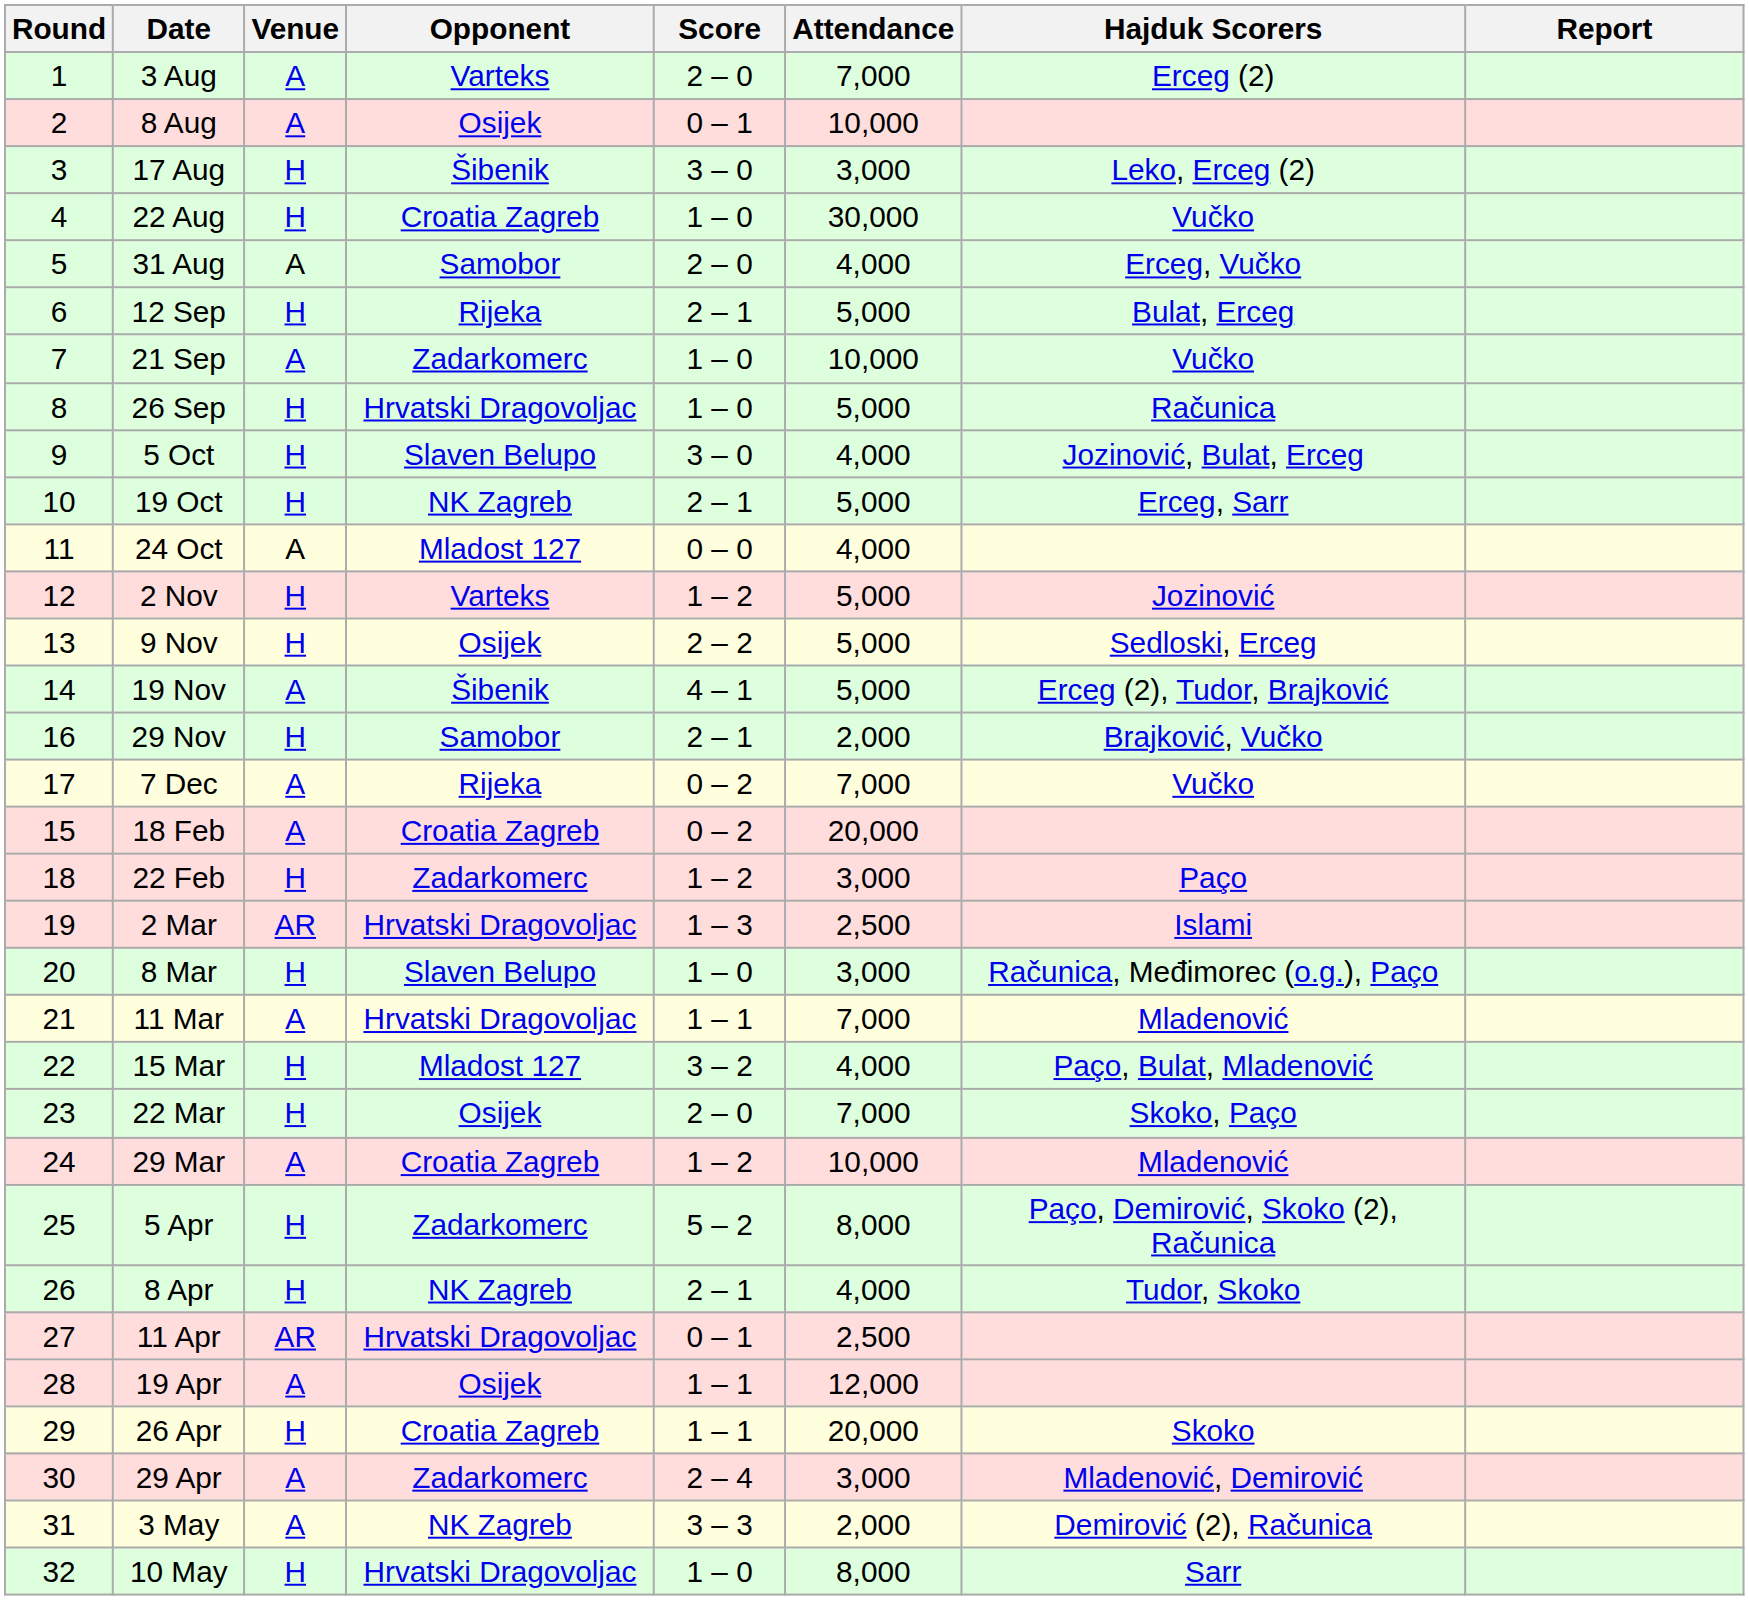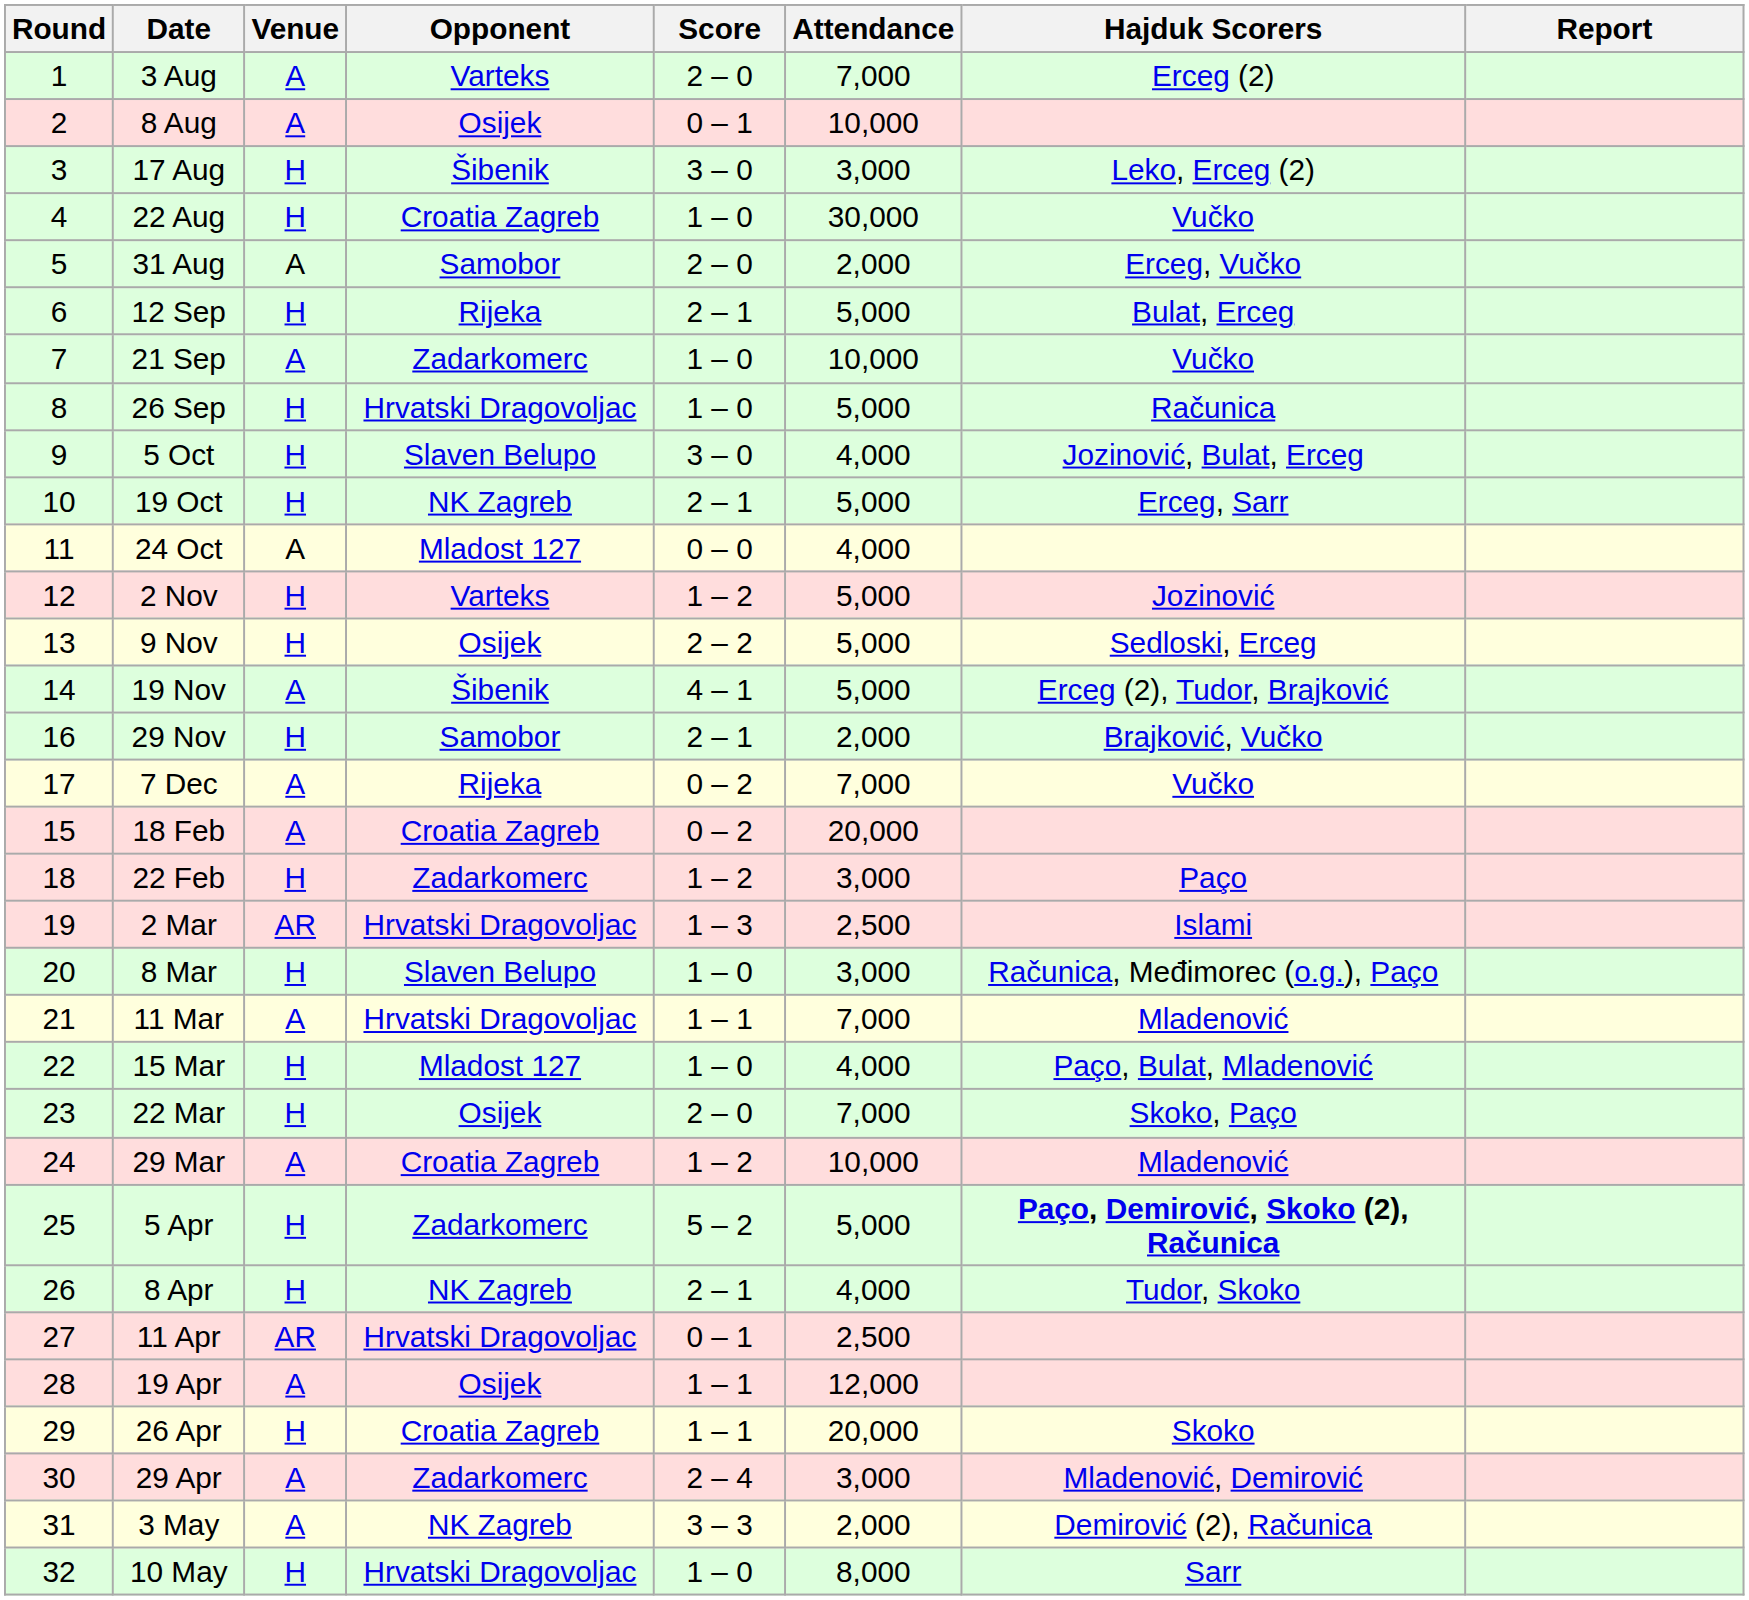31 Aug | Attendance: 4,000 -> 2,000
15 Mar | Score: 3 – 2 -> 1 – 0
5 Apr | Attendance: 8,000 -> 5,000
5 Apr | Hajduk Scorers: normal -> bold
